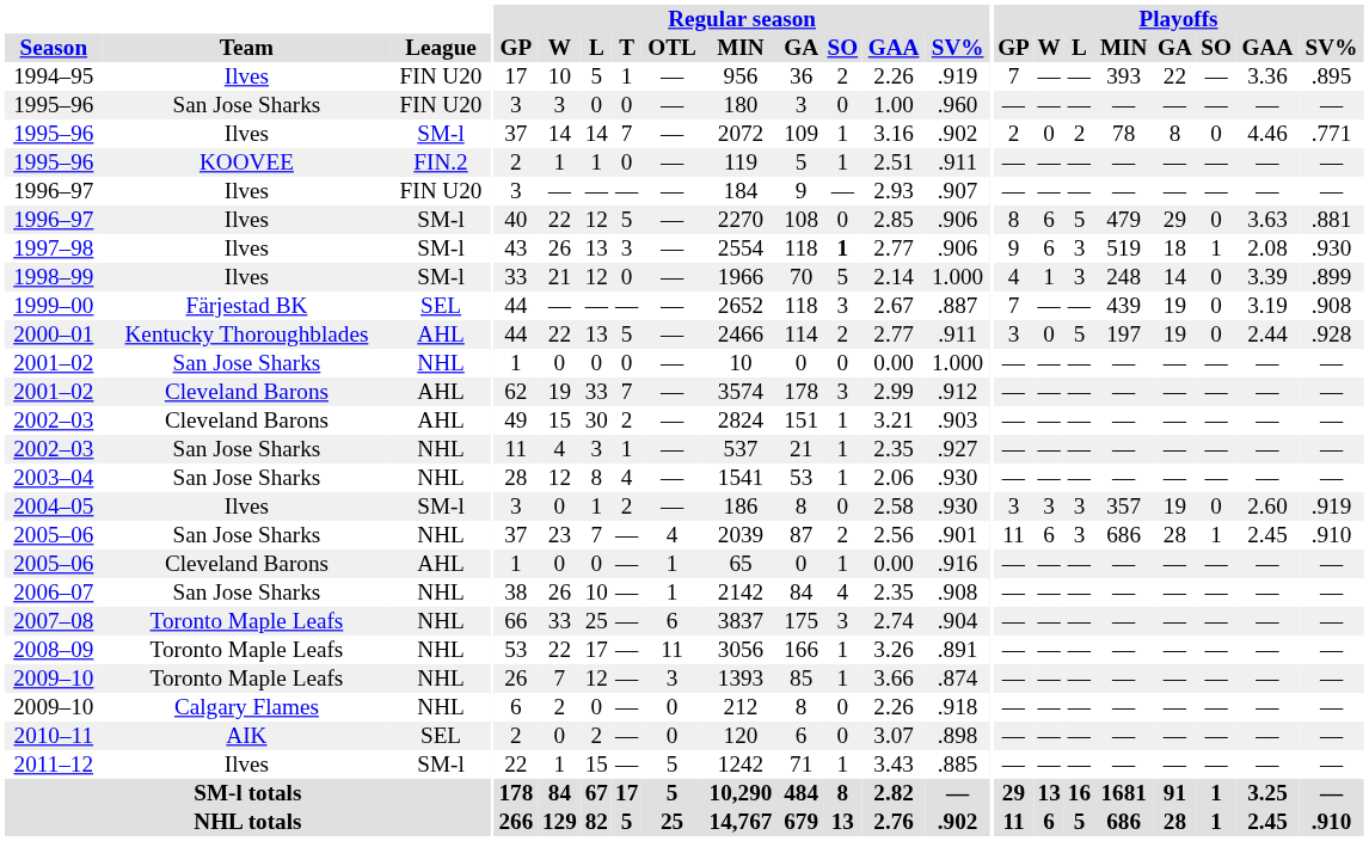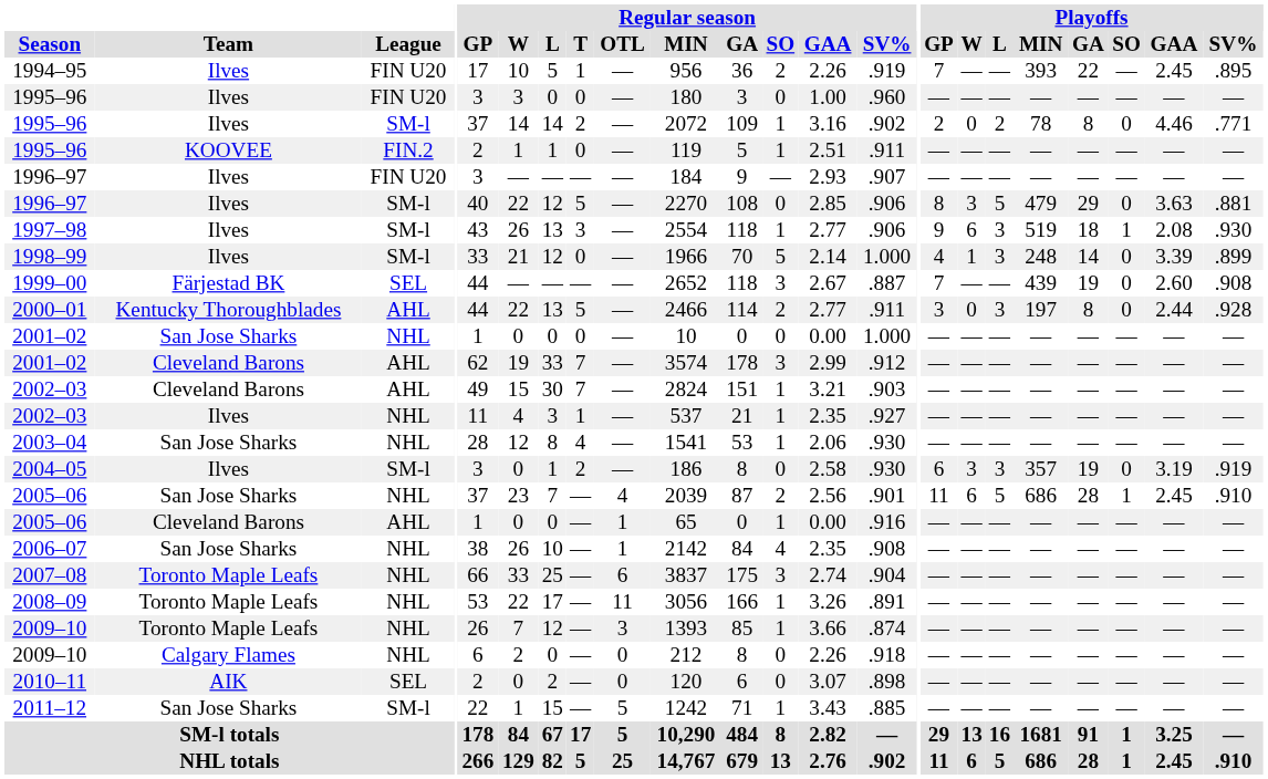1994–95 | Playoffs / GAA: 3.36 -> 2.45
1995–96 / FIN U20 | Team: San Jose Sharks -> Ilves
1995–96 / SM-l | Regular season / T: 7 -> 2
1996–97 / SM-l | Playoffs / W: 6 -> 3
1997–98 | Regular season / SO: bold -> normal
1999–00 | Playoffs / GAA: 3.19 -> 2.60
2000–01 | Playoffs / L: 5 -> 3
2000–01 | Playoffs / GA: 19 -> 8
2002–03 / AHL | Regular season / T: 2 -> 7
2002–03 / NHL | Team: San Jose Sharks -> Ilves
2004–05 | Playoffs / GP: 3 -> 6
2004–05 | Playoffs / GAA: 2.60 -> 3.19
2005–06 / NHL | Playoffs / L: 3 -> 5
2011–12 | Team: Ilves -> San Jose Sharks
